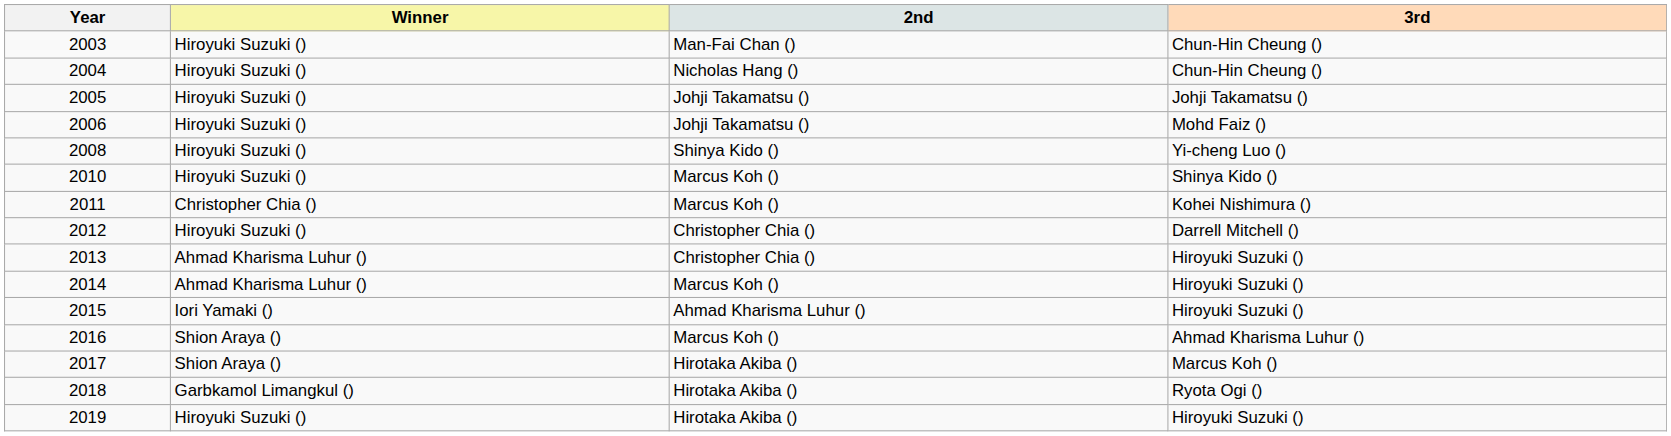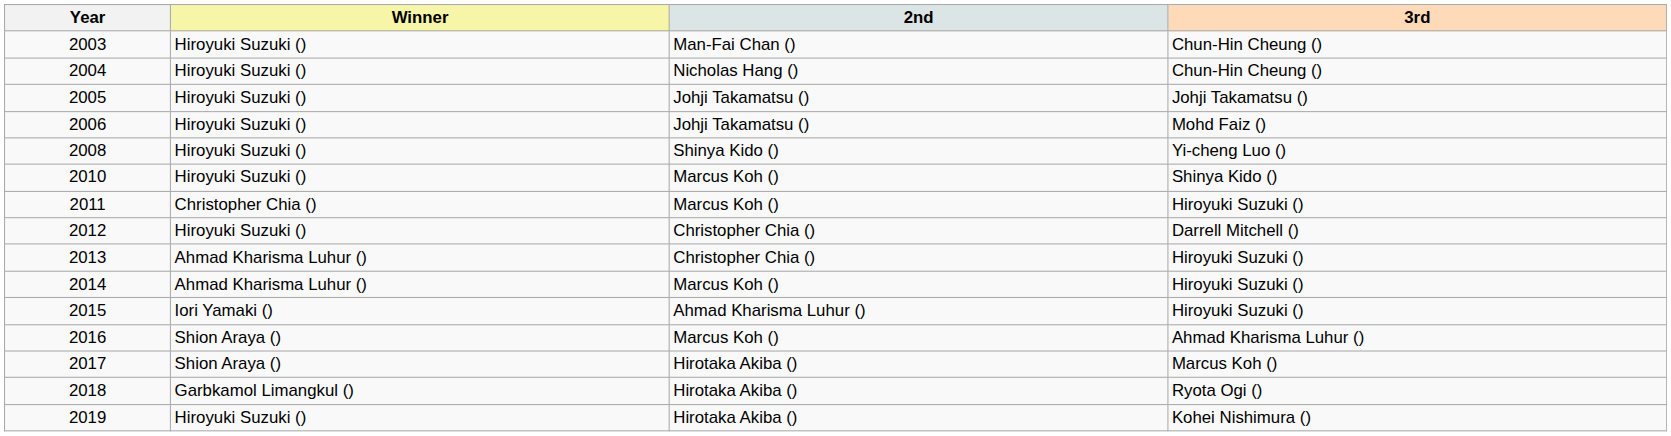2011 | 3rd: Kohei Nishimura () -> Hiroyuki Suzuki ()
2019 | 3rd: Hiroyuki Suzuki () -> Kohei Nishimura ()
